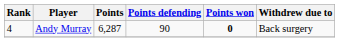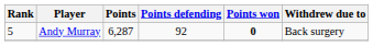Andy Murray | Rank: 4 -> 5
Andy Murray | Points defending: 90 -> 92
